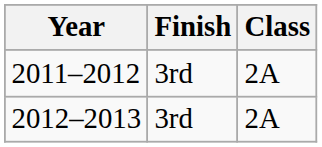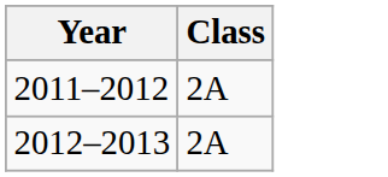- column: Finish | 3rd | 3rd
